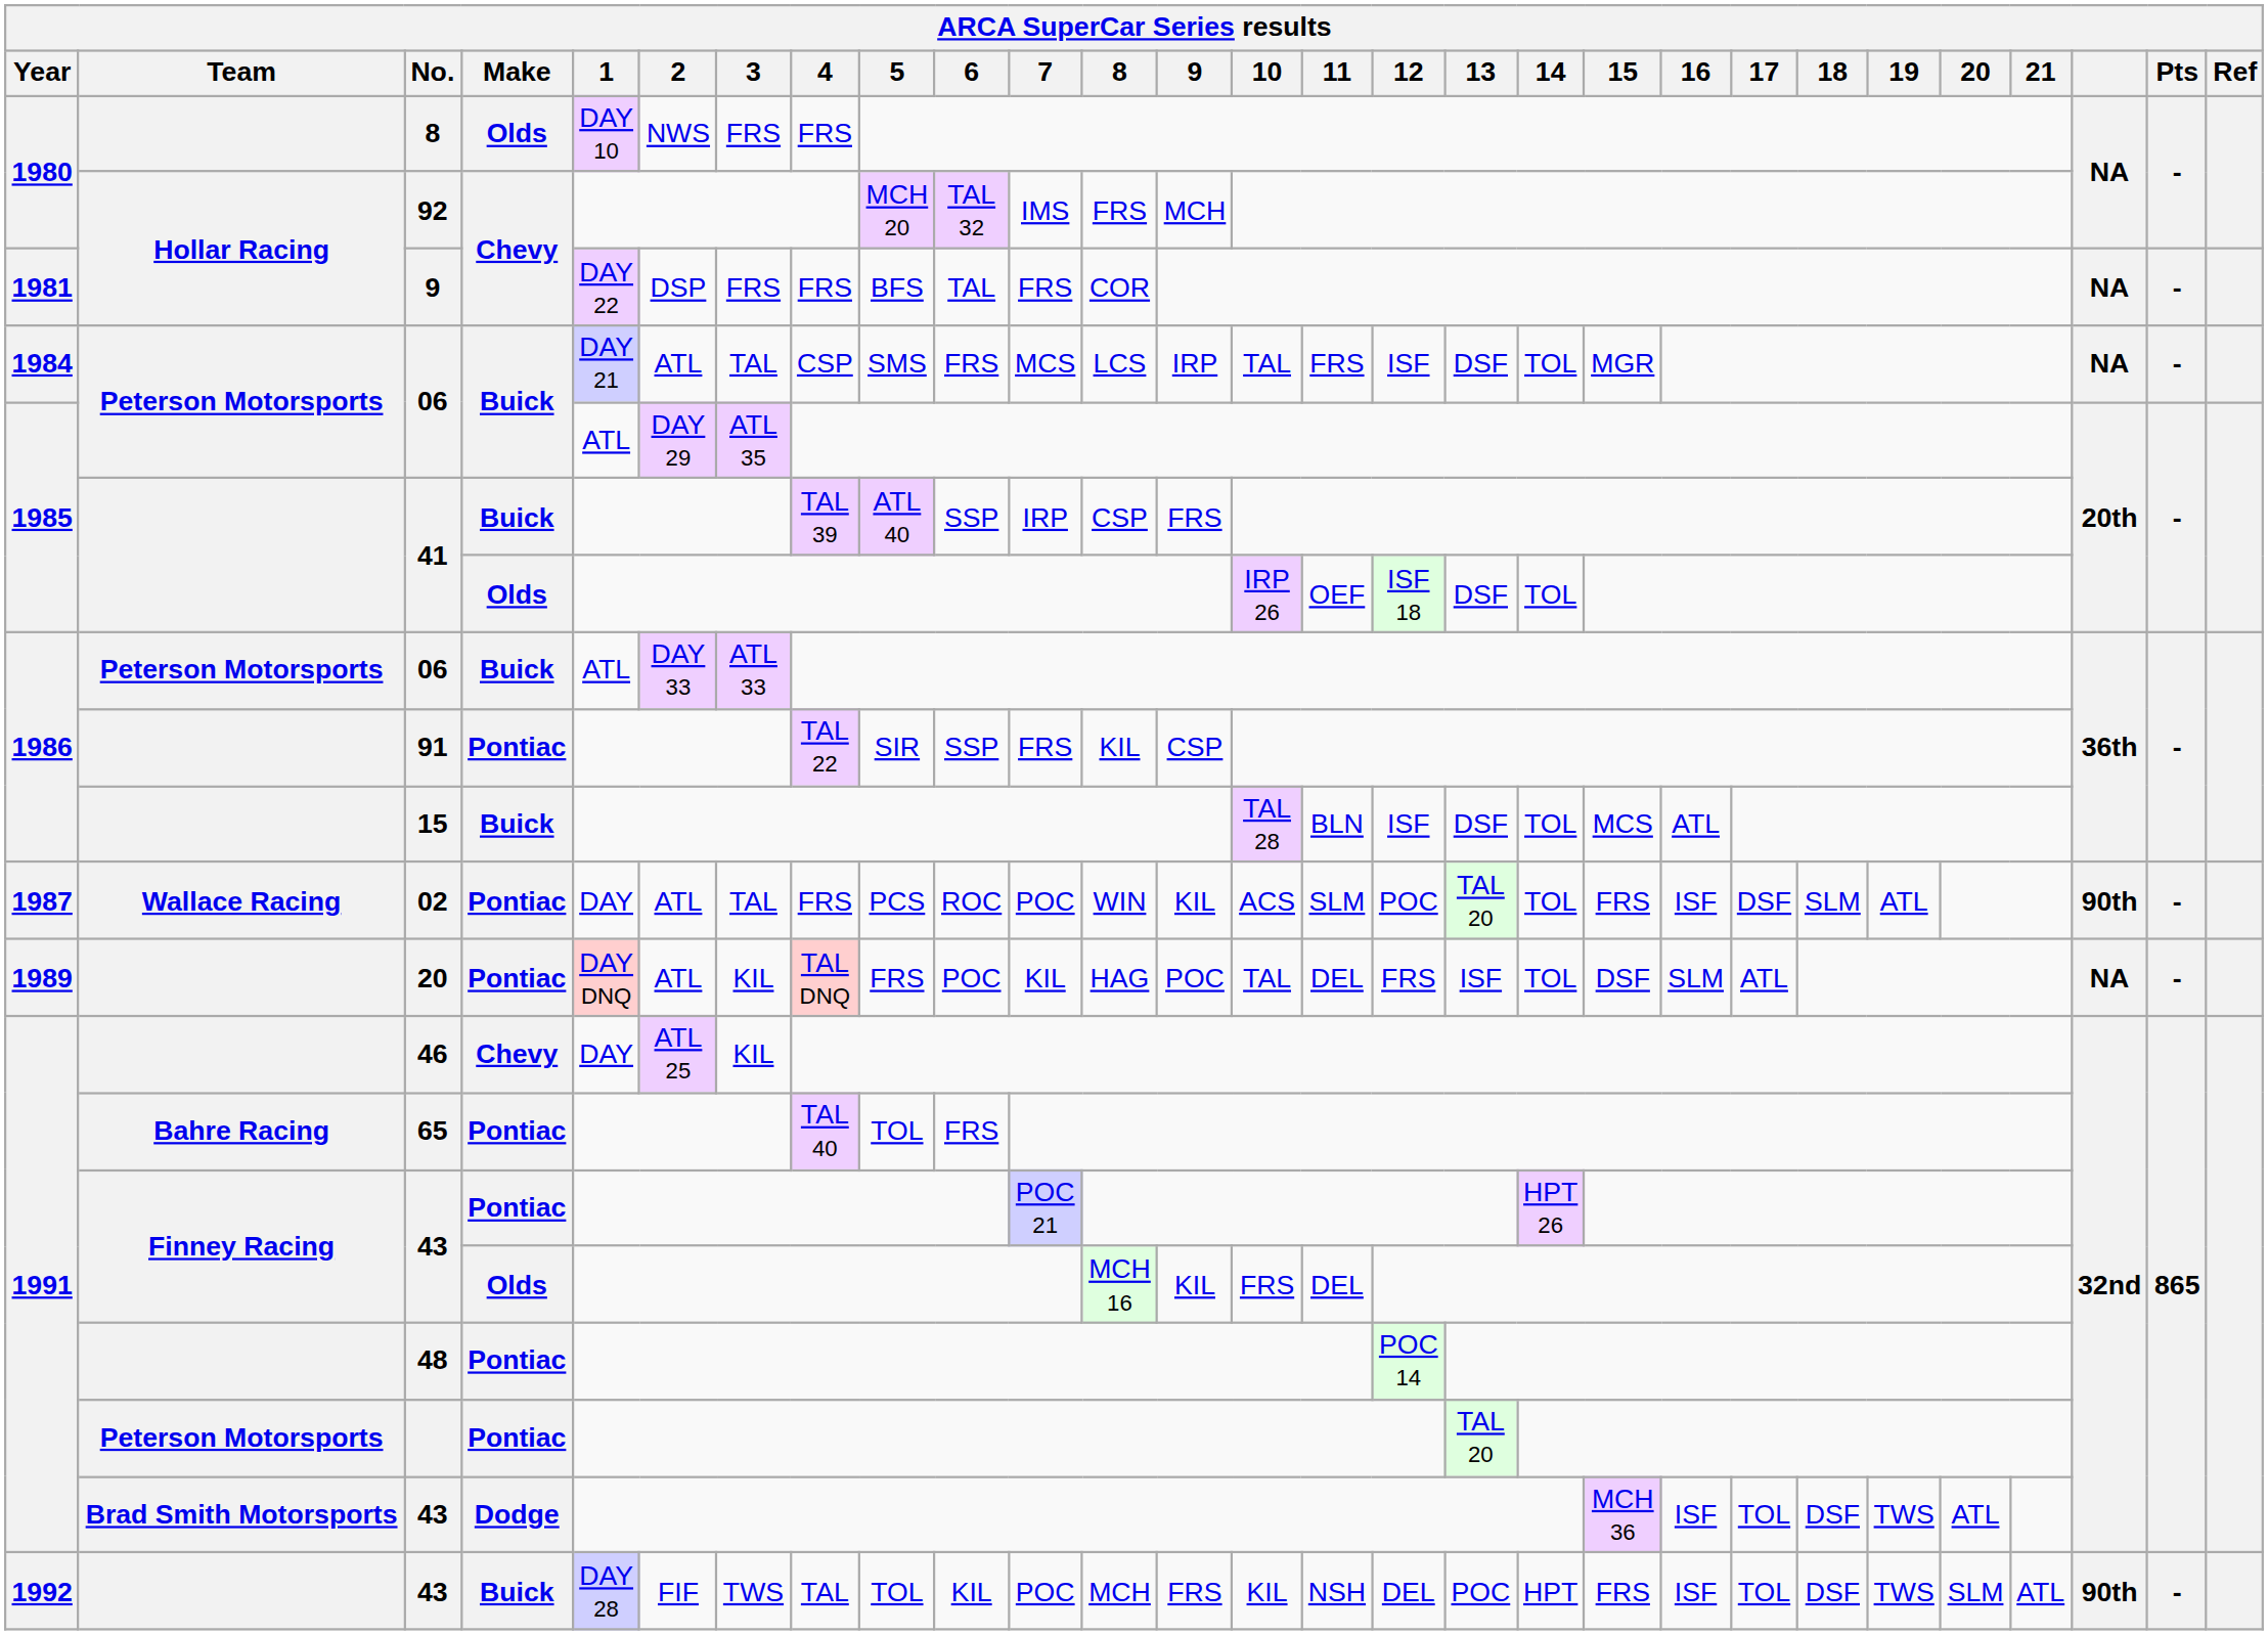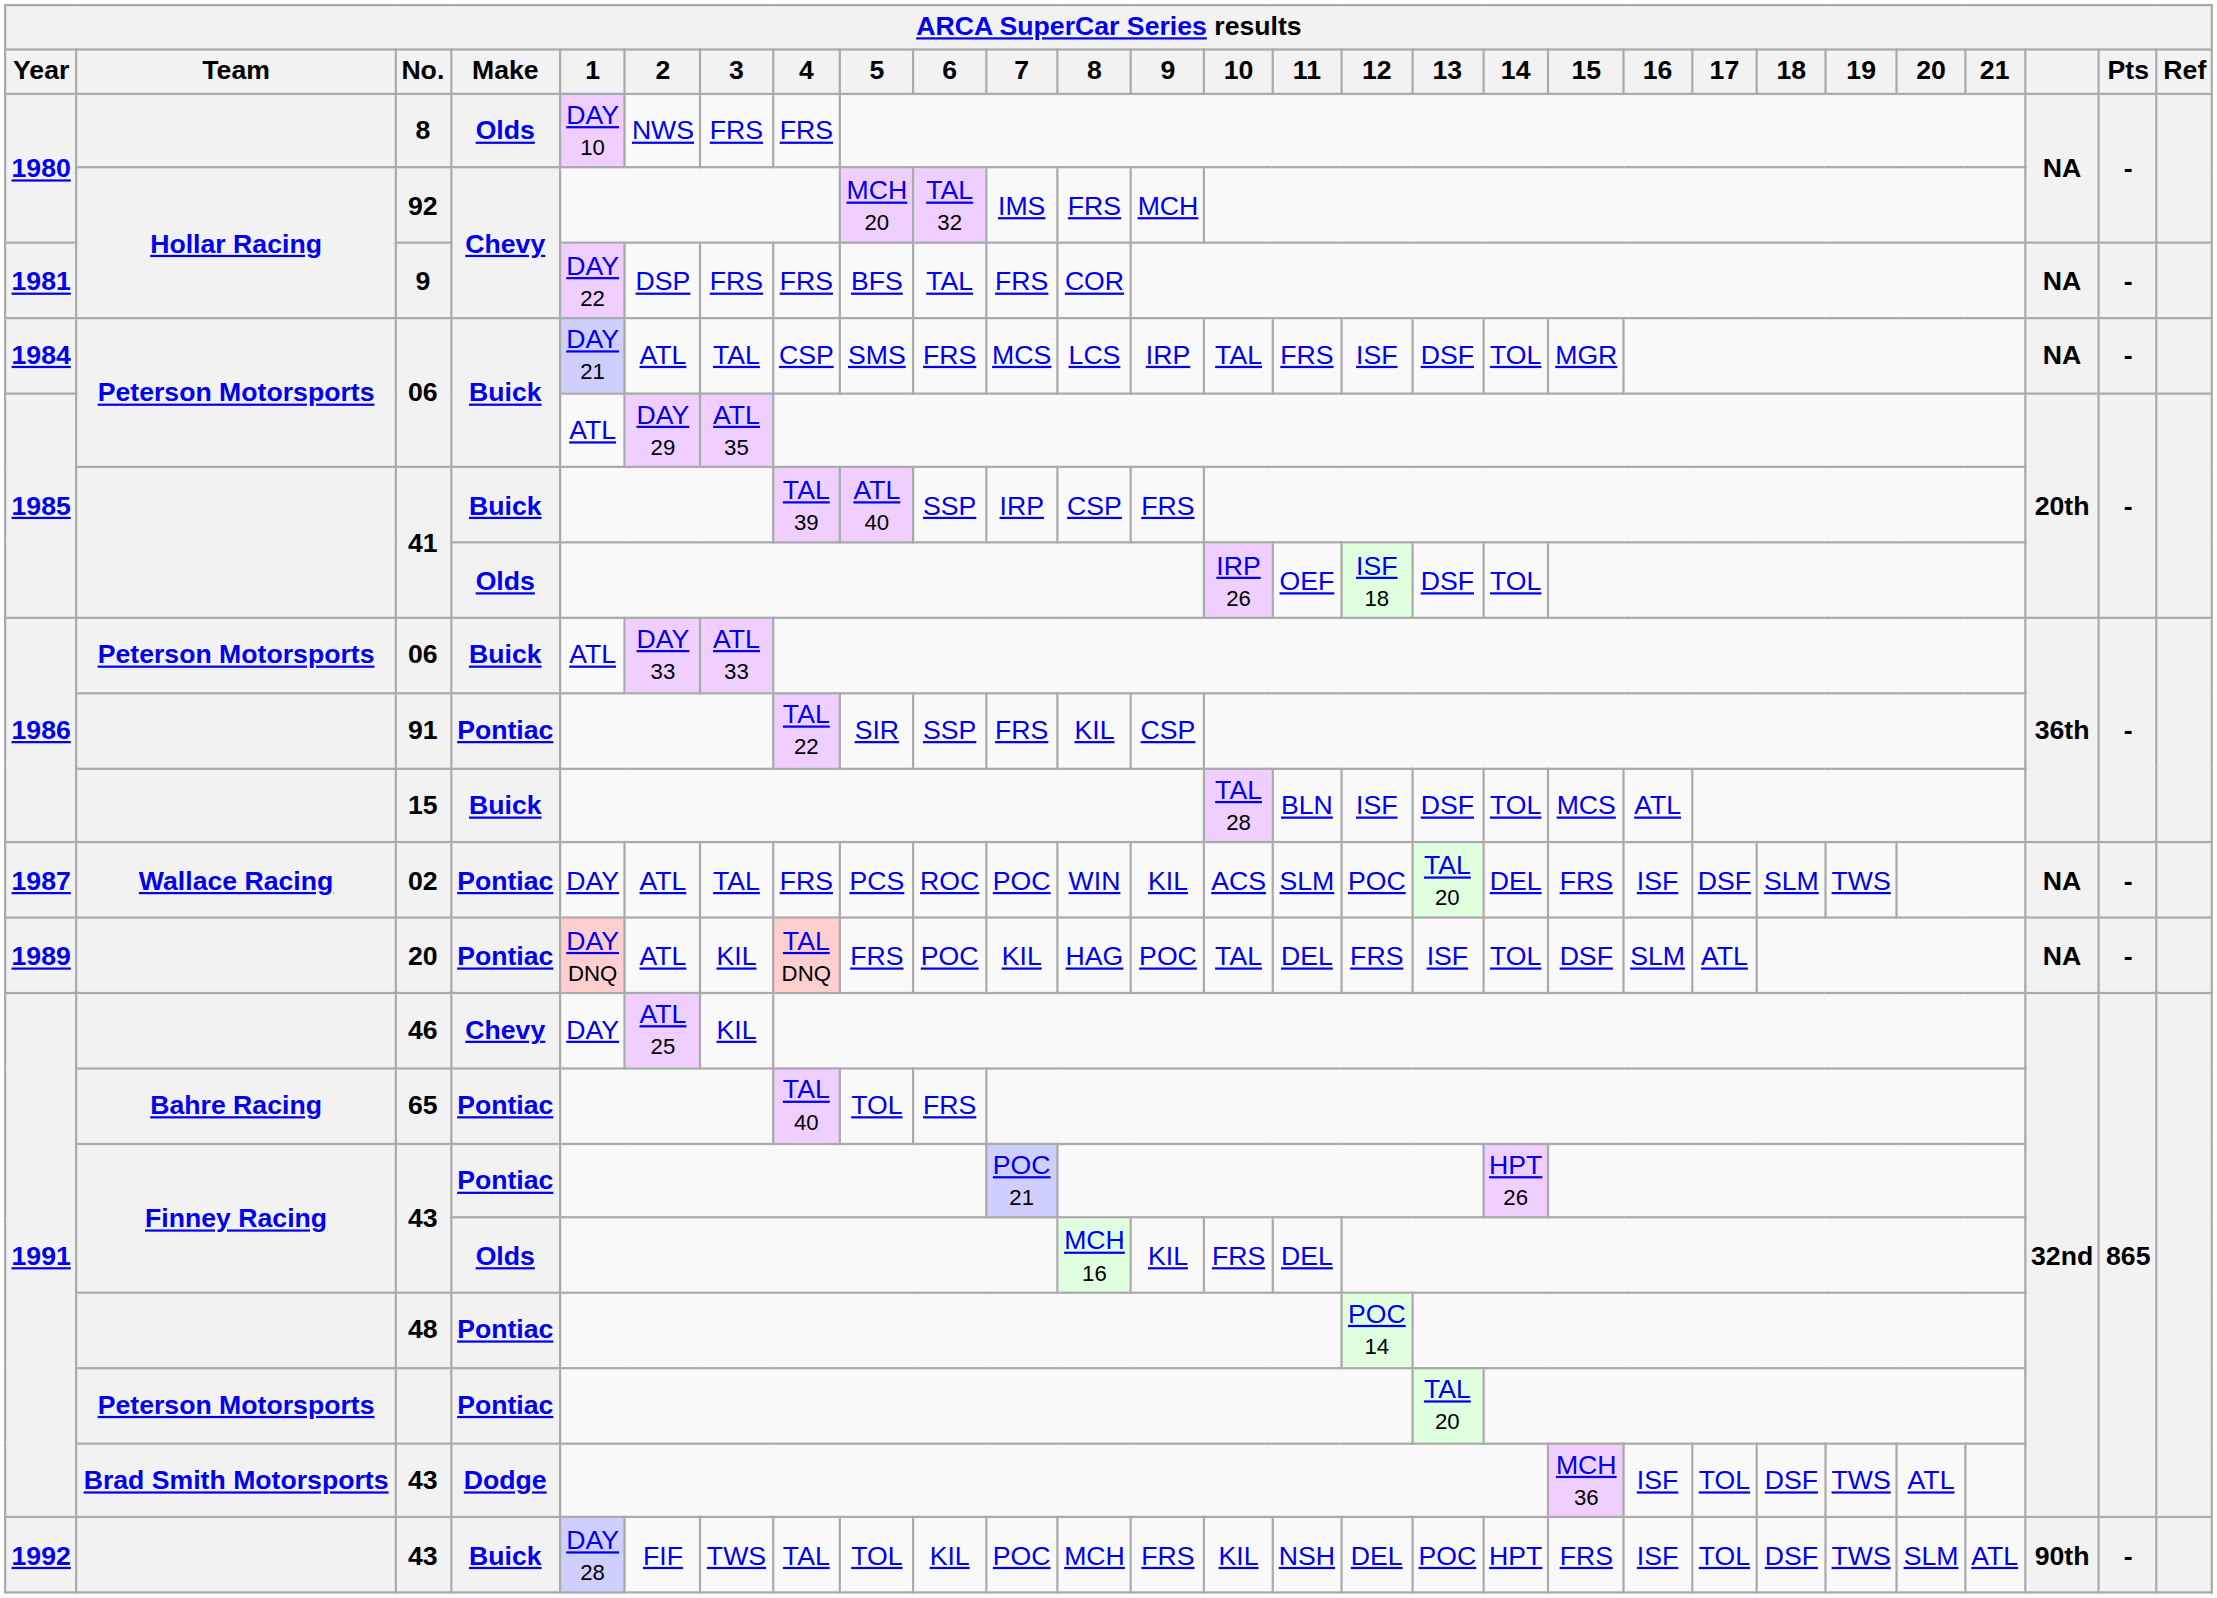02 | 14: TOL -> DEL
02 | 19: ATL -> TWS
02 | column 26: 90th -> NA
